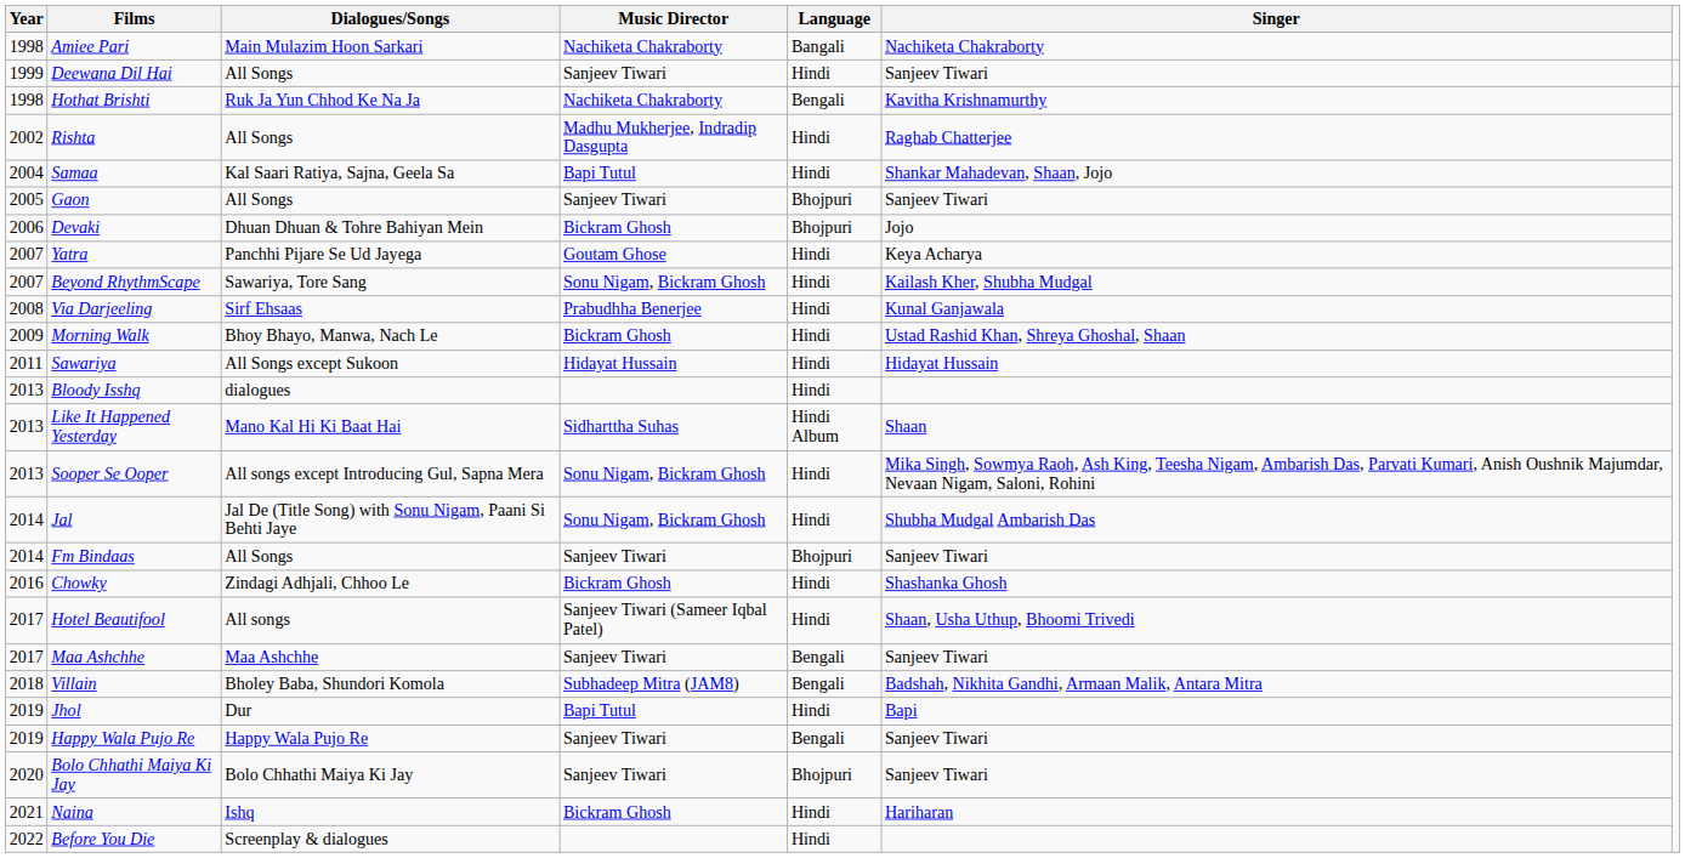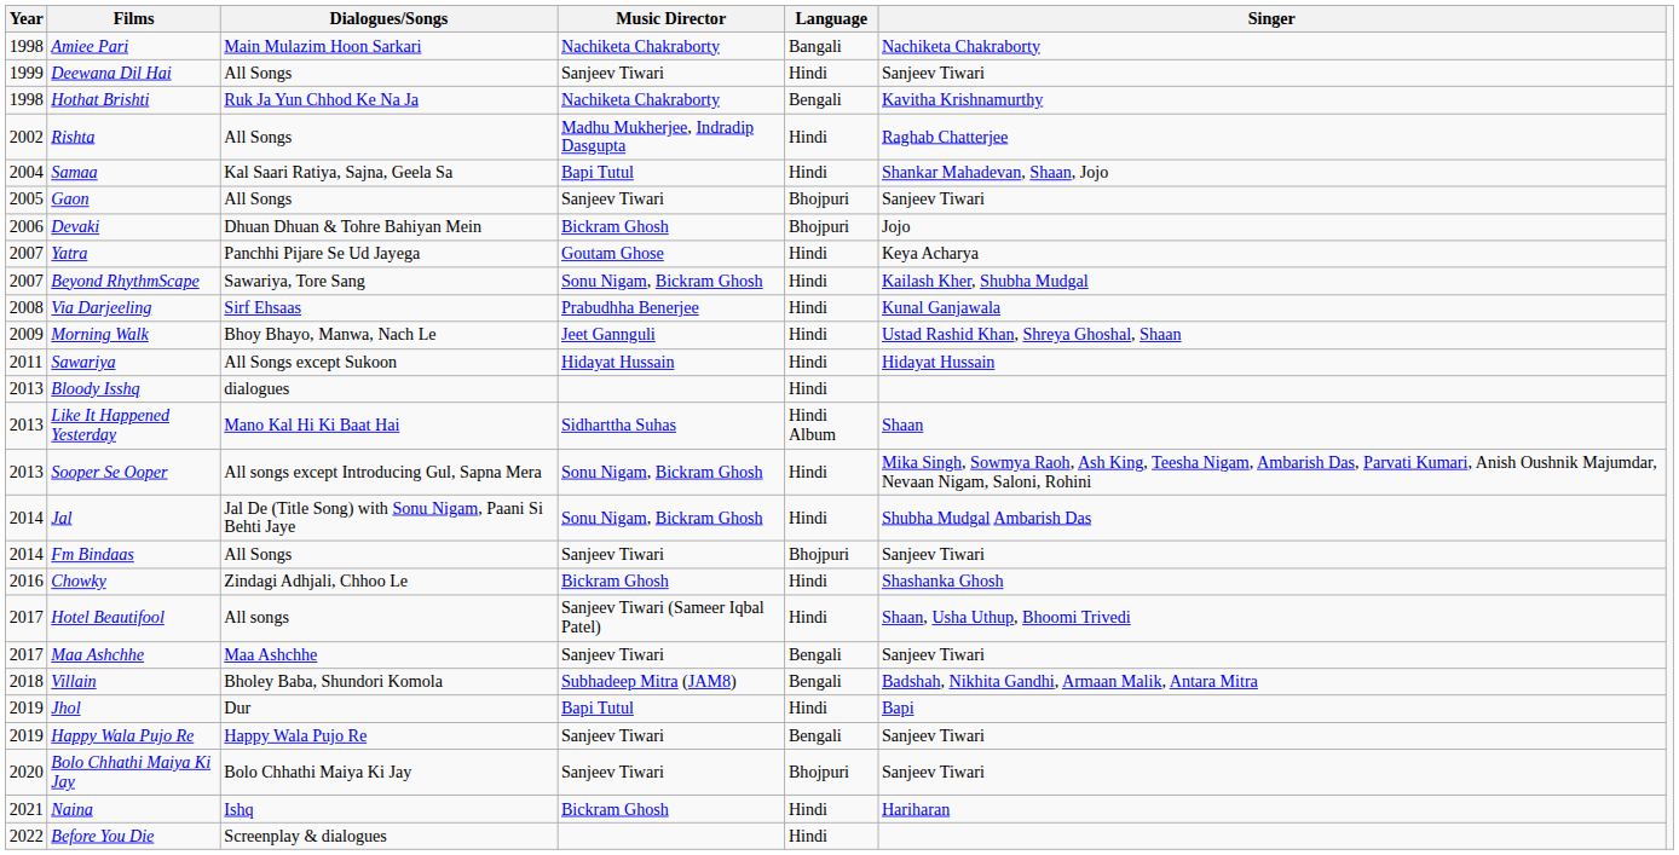Morning Walk | Music Director: Bickram Ghosh -> Jeet Gannguli
